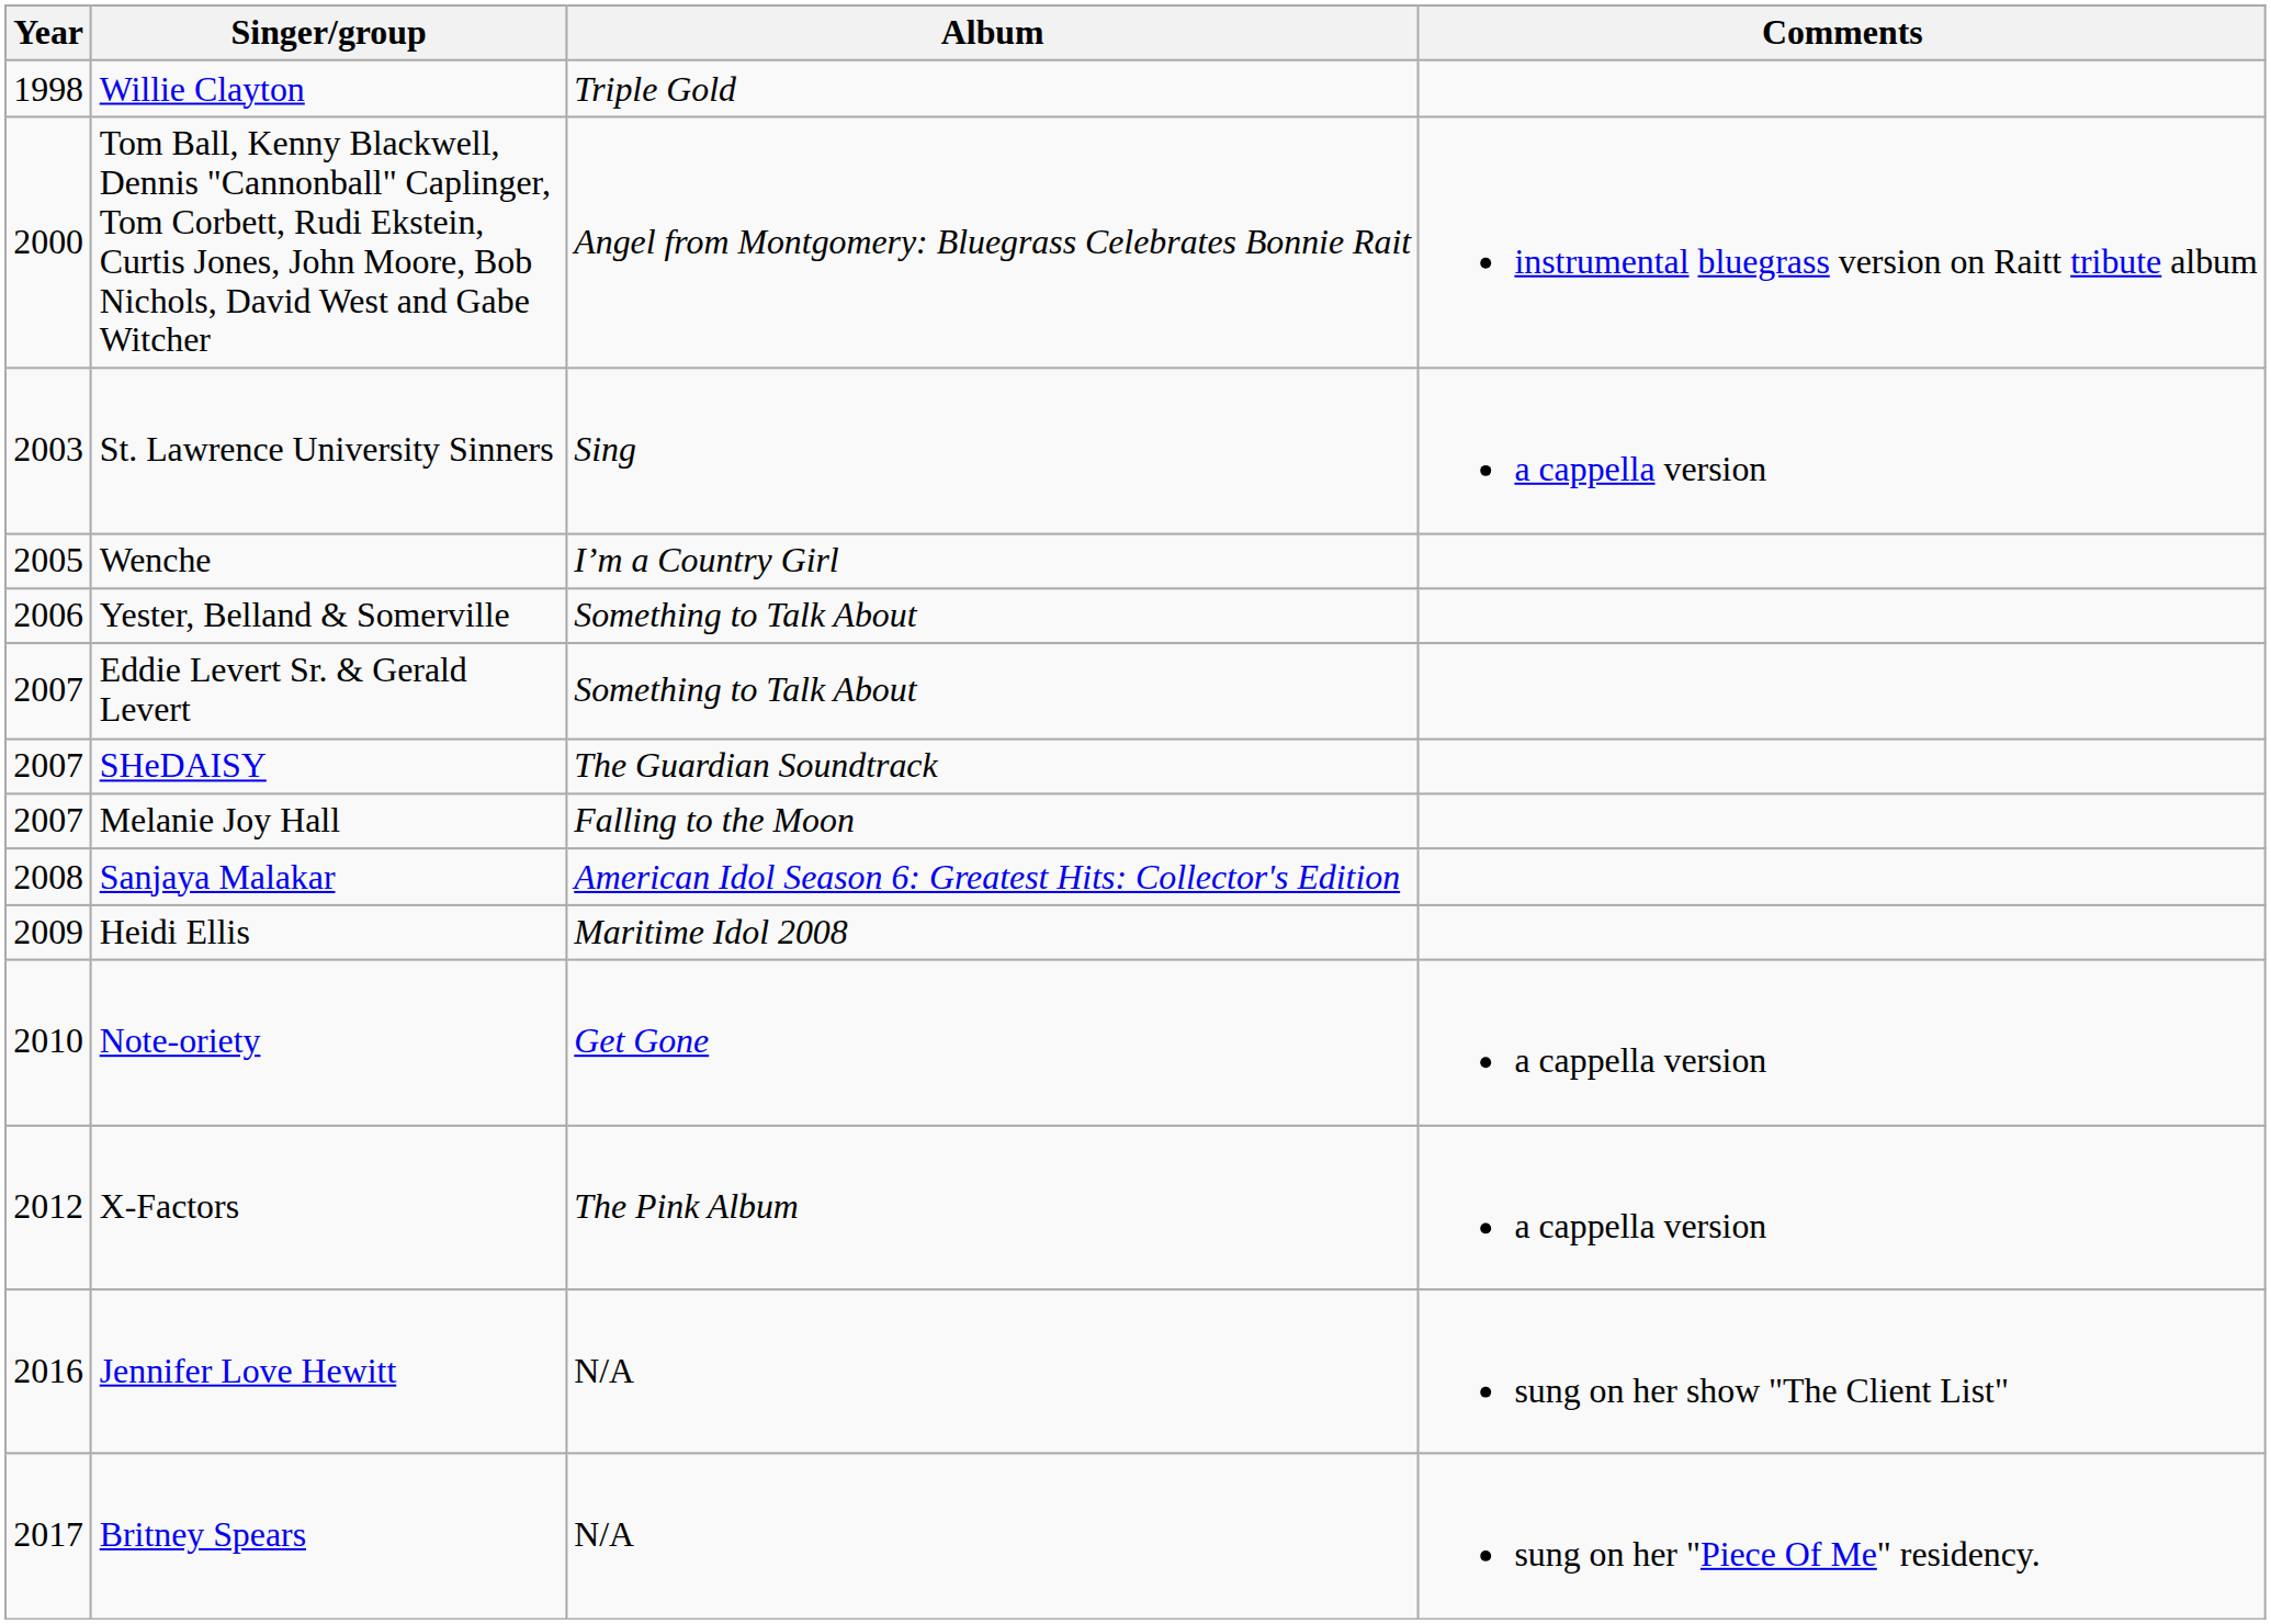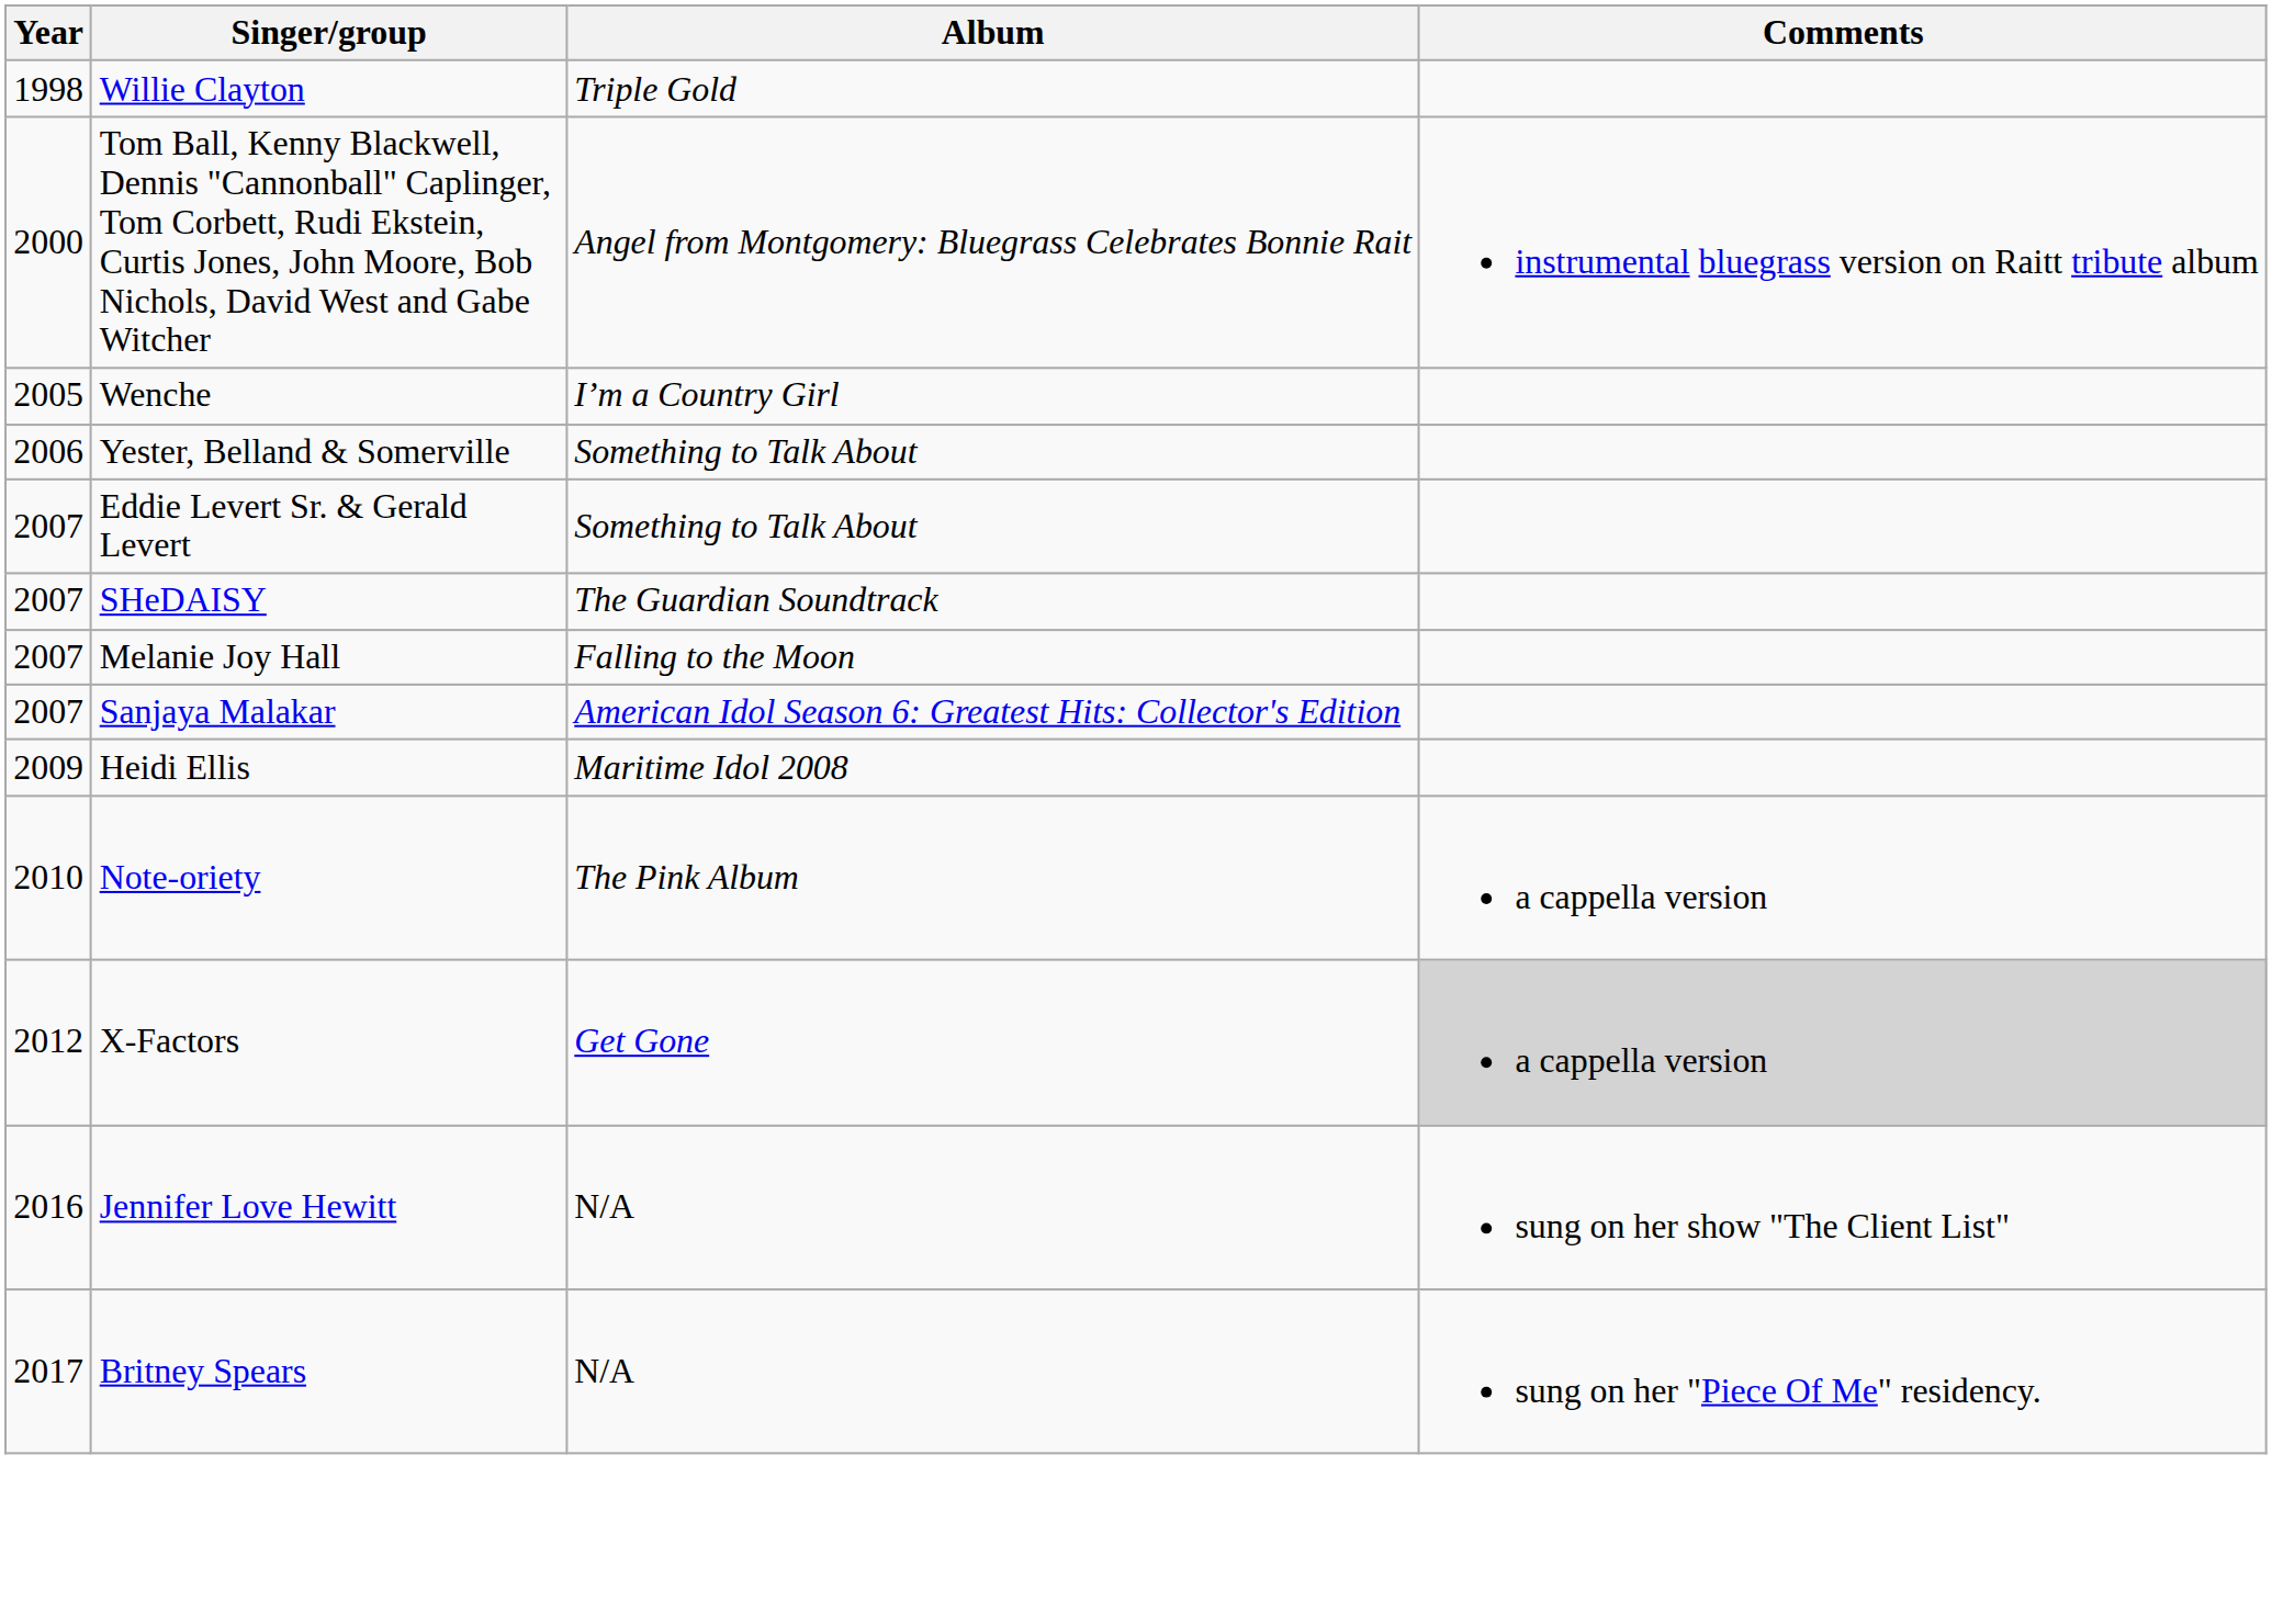- row: 2003 | St. Lawrence University Sinners | Sing | a cappella version
Sanjaya Malakar | Year: 2008 -> 2007
Note-oriety | Album: Get Gone -> The Pink Album
X-Factors | Album: The Pink Album -> Get Gone
X-Factors | Comments: no background -> lightgrey background
